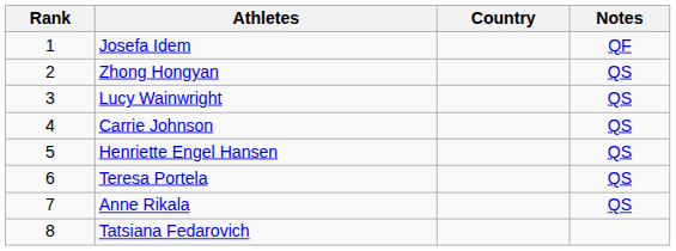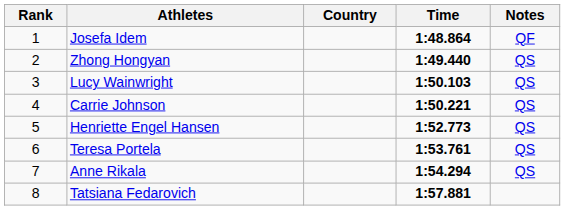+ column: Time | 1:48.864 | 1:49.440 | 1:50.103 | 1:50.221 | 1:52.773 | 1:53.761 | 1:54.294 | 1:57.881
